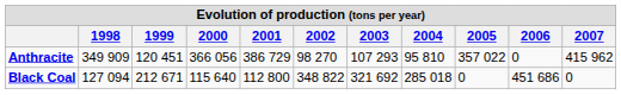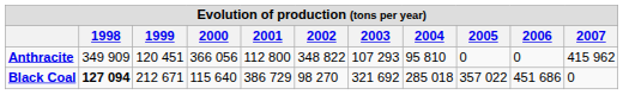Anthracite | 2001: 386 729 -> 112 800
Anthracite | 2002: 98 270 -> 348 822
Anthracite | 2005: 357 022 -> 0
Black Coal | 1998: normal -> bold
Black Coal | 2001: 112 800 -> 386 729
Black Coal | 2002: 348 822 -> 98 270
Black Coal | 2005: 0 -> 357 022
